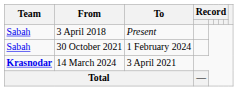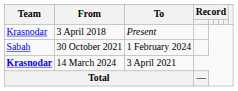3 April 2018 | Team: Sabah -> Krasnodar
